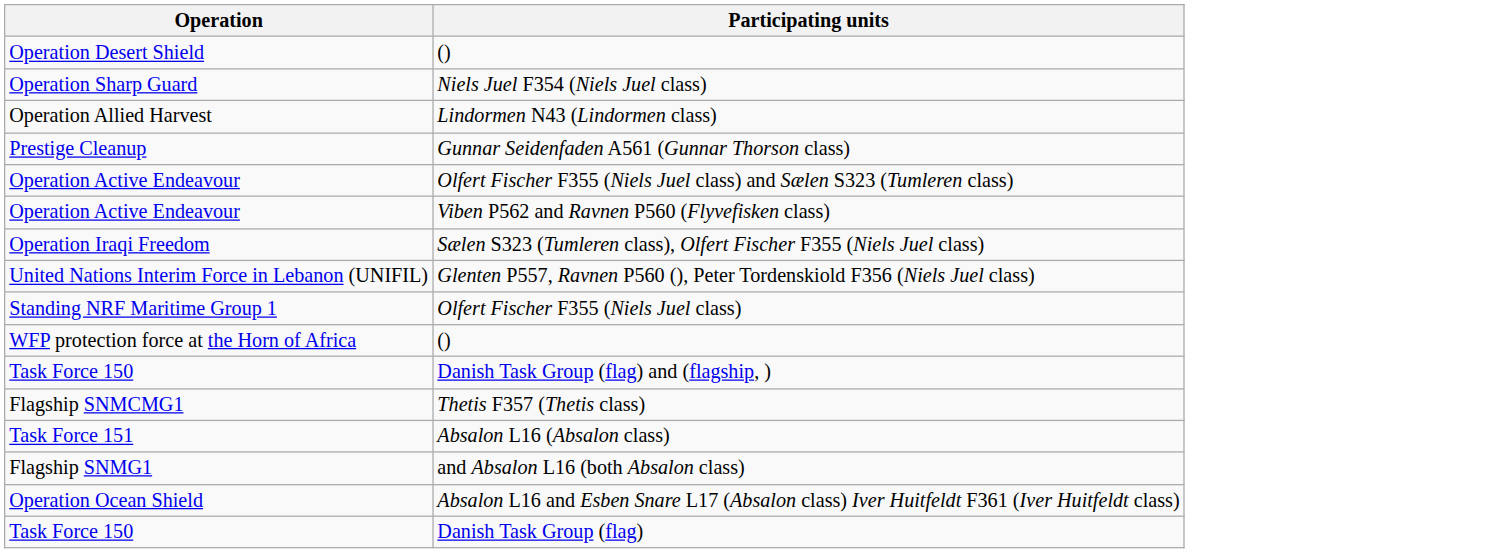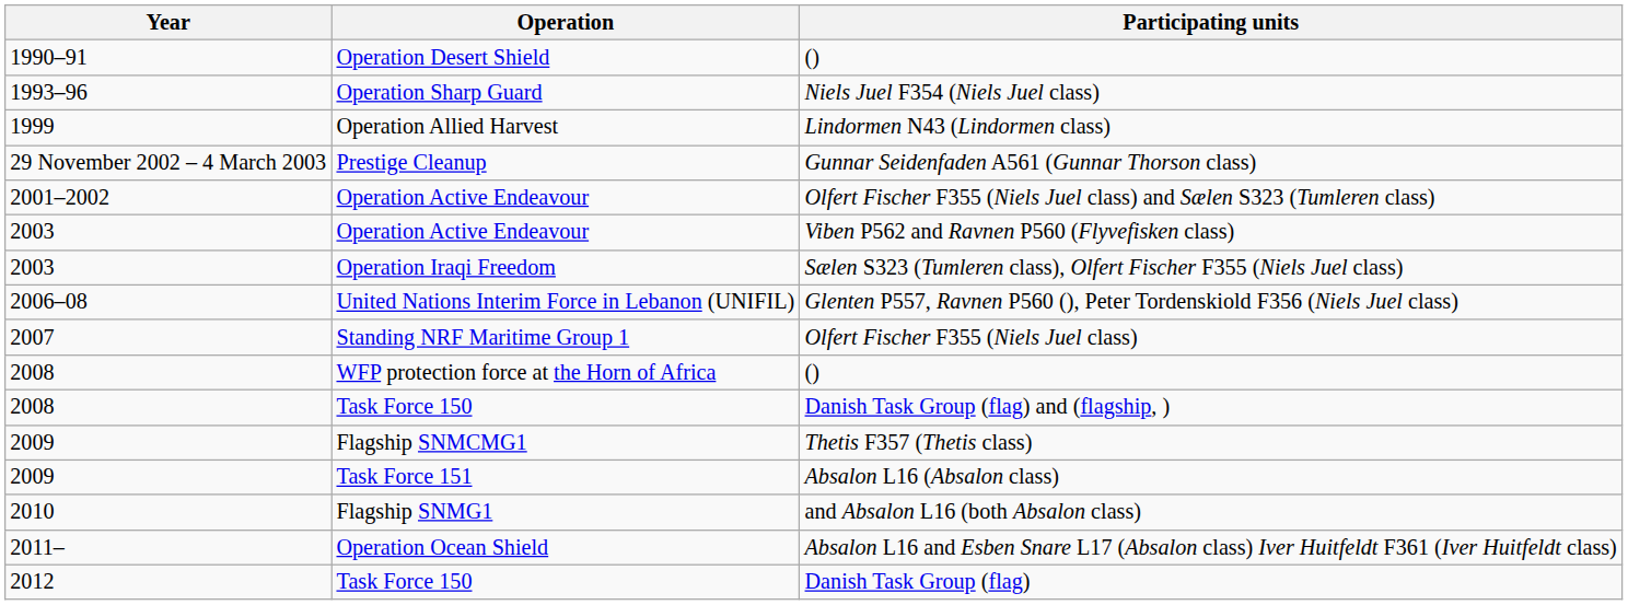+ column: Year | 1990–91 | 1993–96 | 1999 | 29 November 2002 – 4 March 2003 | 2001–2002 | 2003 | 2003 | 2006–08 | 2007 | 2008 | 2008 | 2009 | 2009 | 2010 | 2011– | 2012
